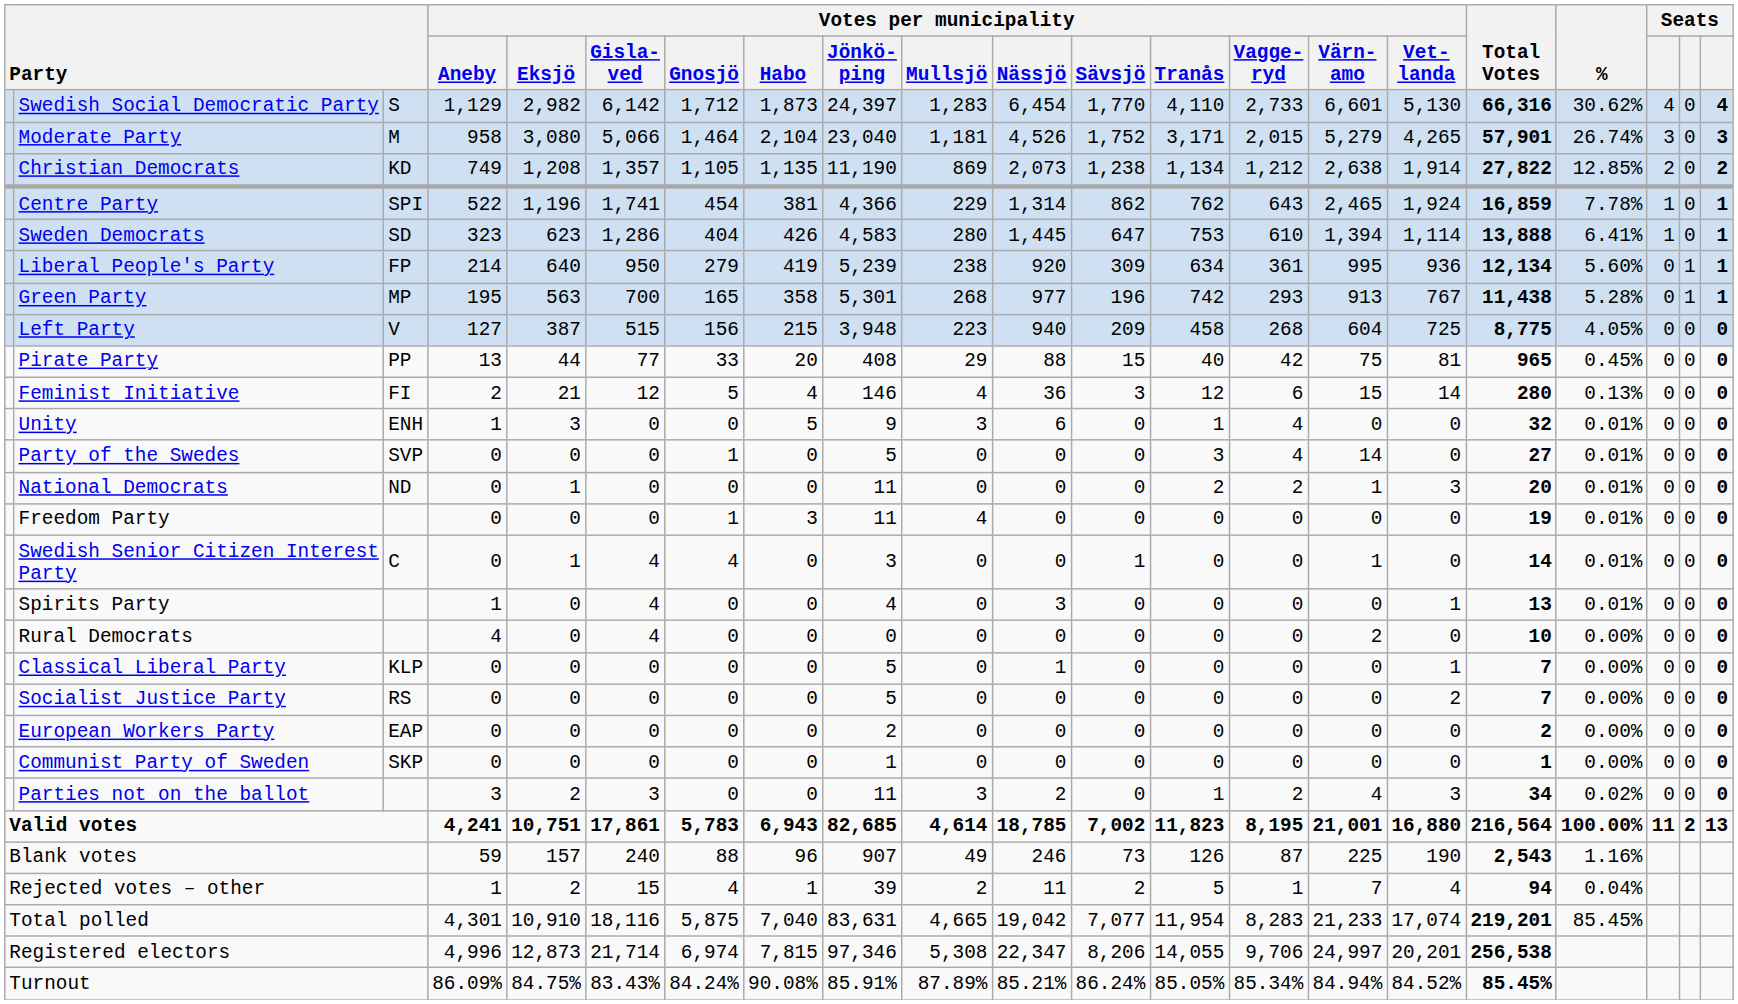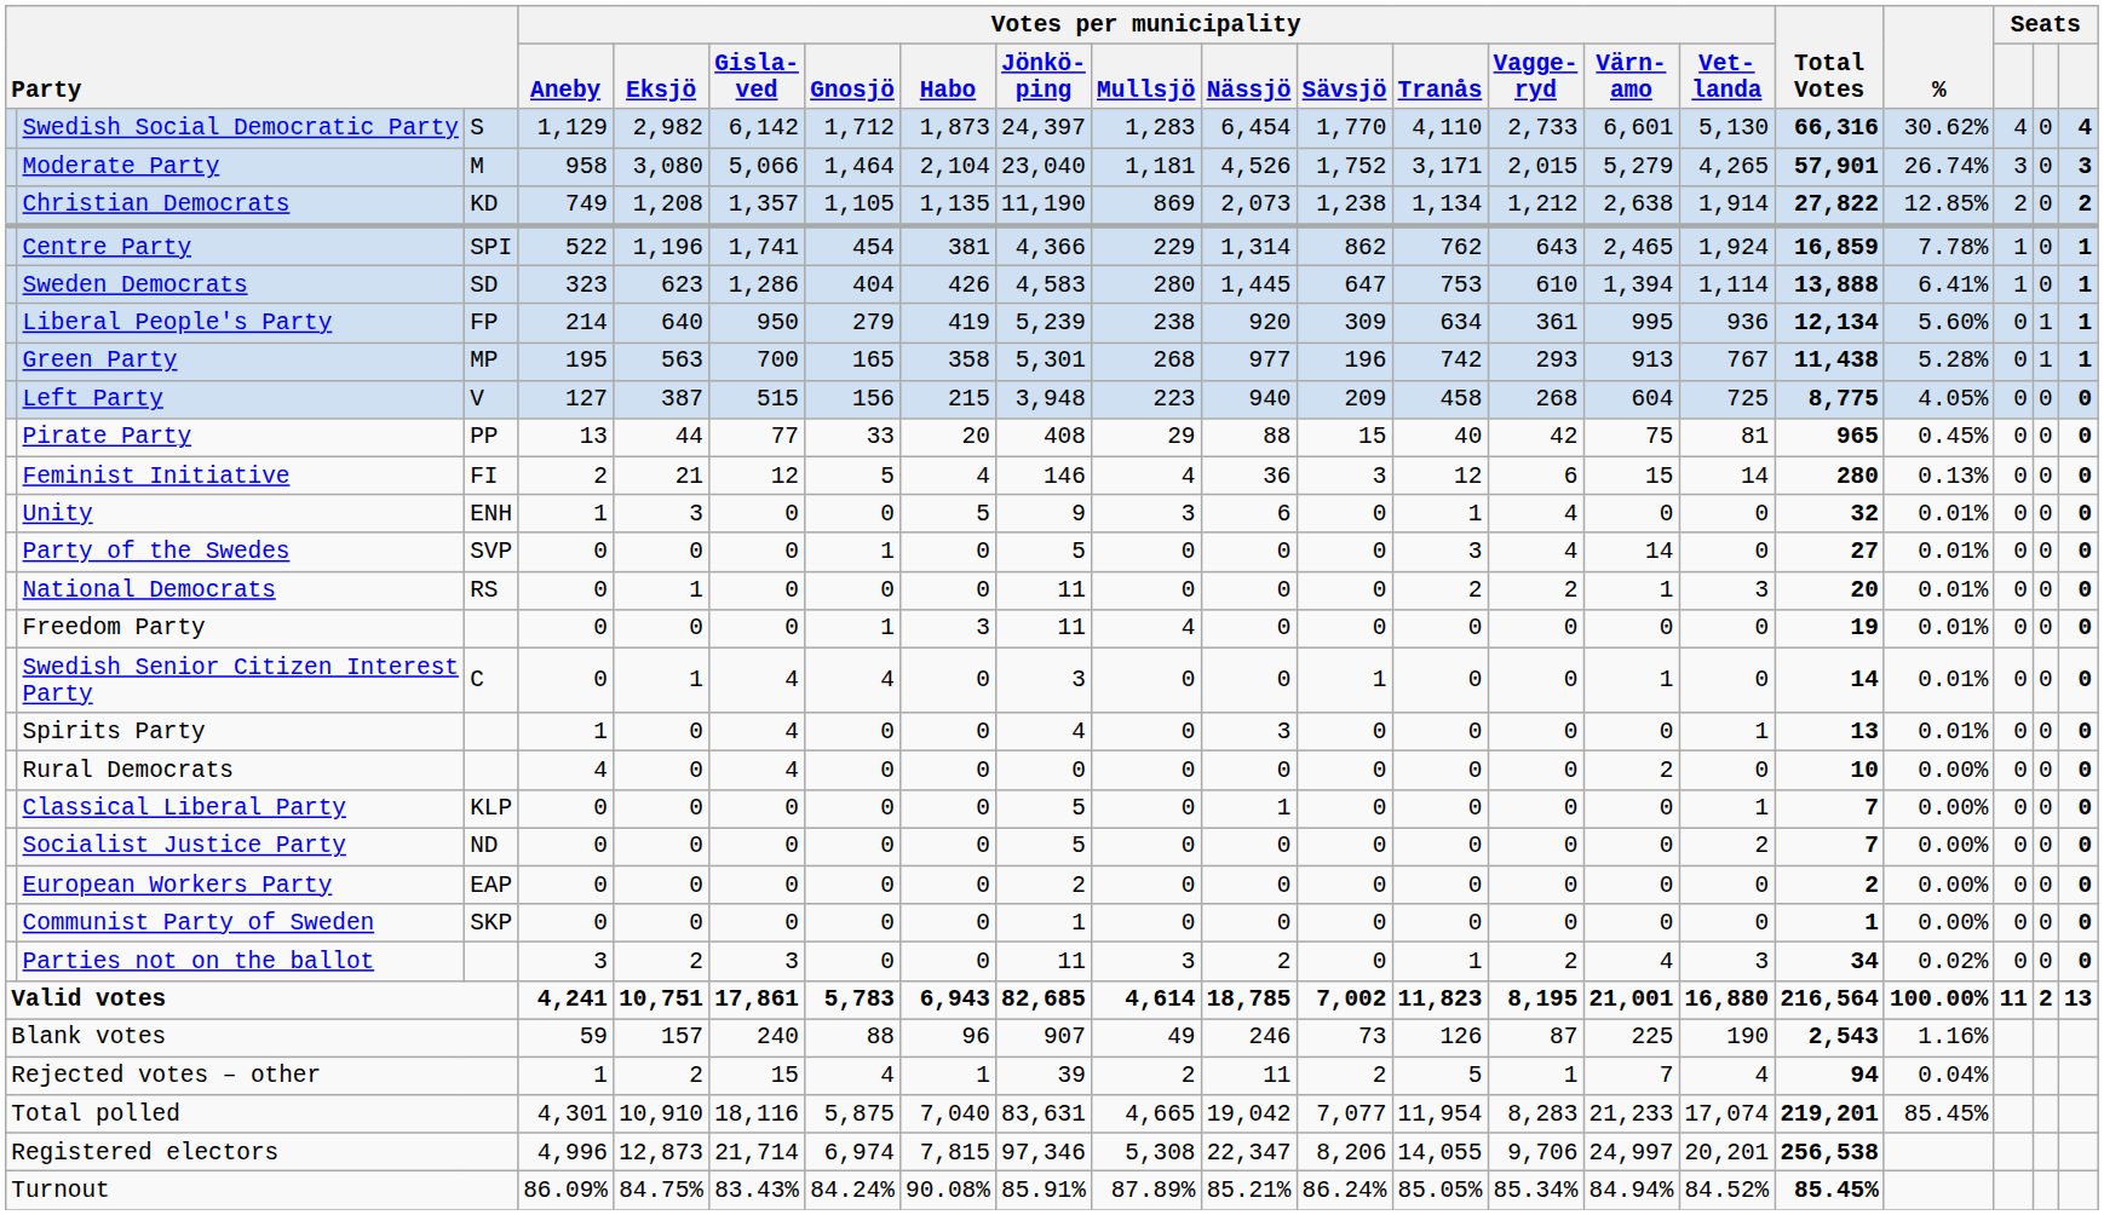National Democrats | column 3: ND -> RS
Socialist Justice Party | column 3: RS -> ND
